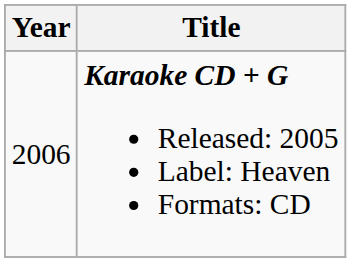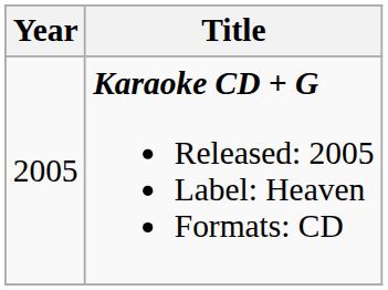Karaoke CD + G Released: 2005 Label: Heaven Formats: CD | Year: 2006 -> 2005
